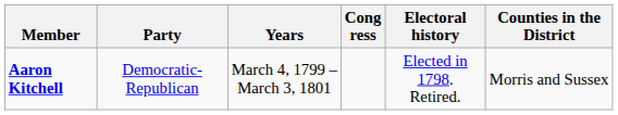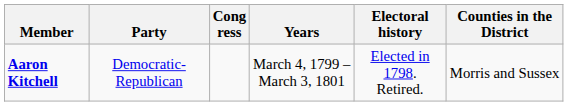columns swapped: Years <-> Cong ress
